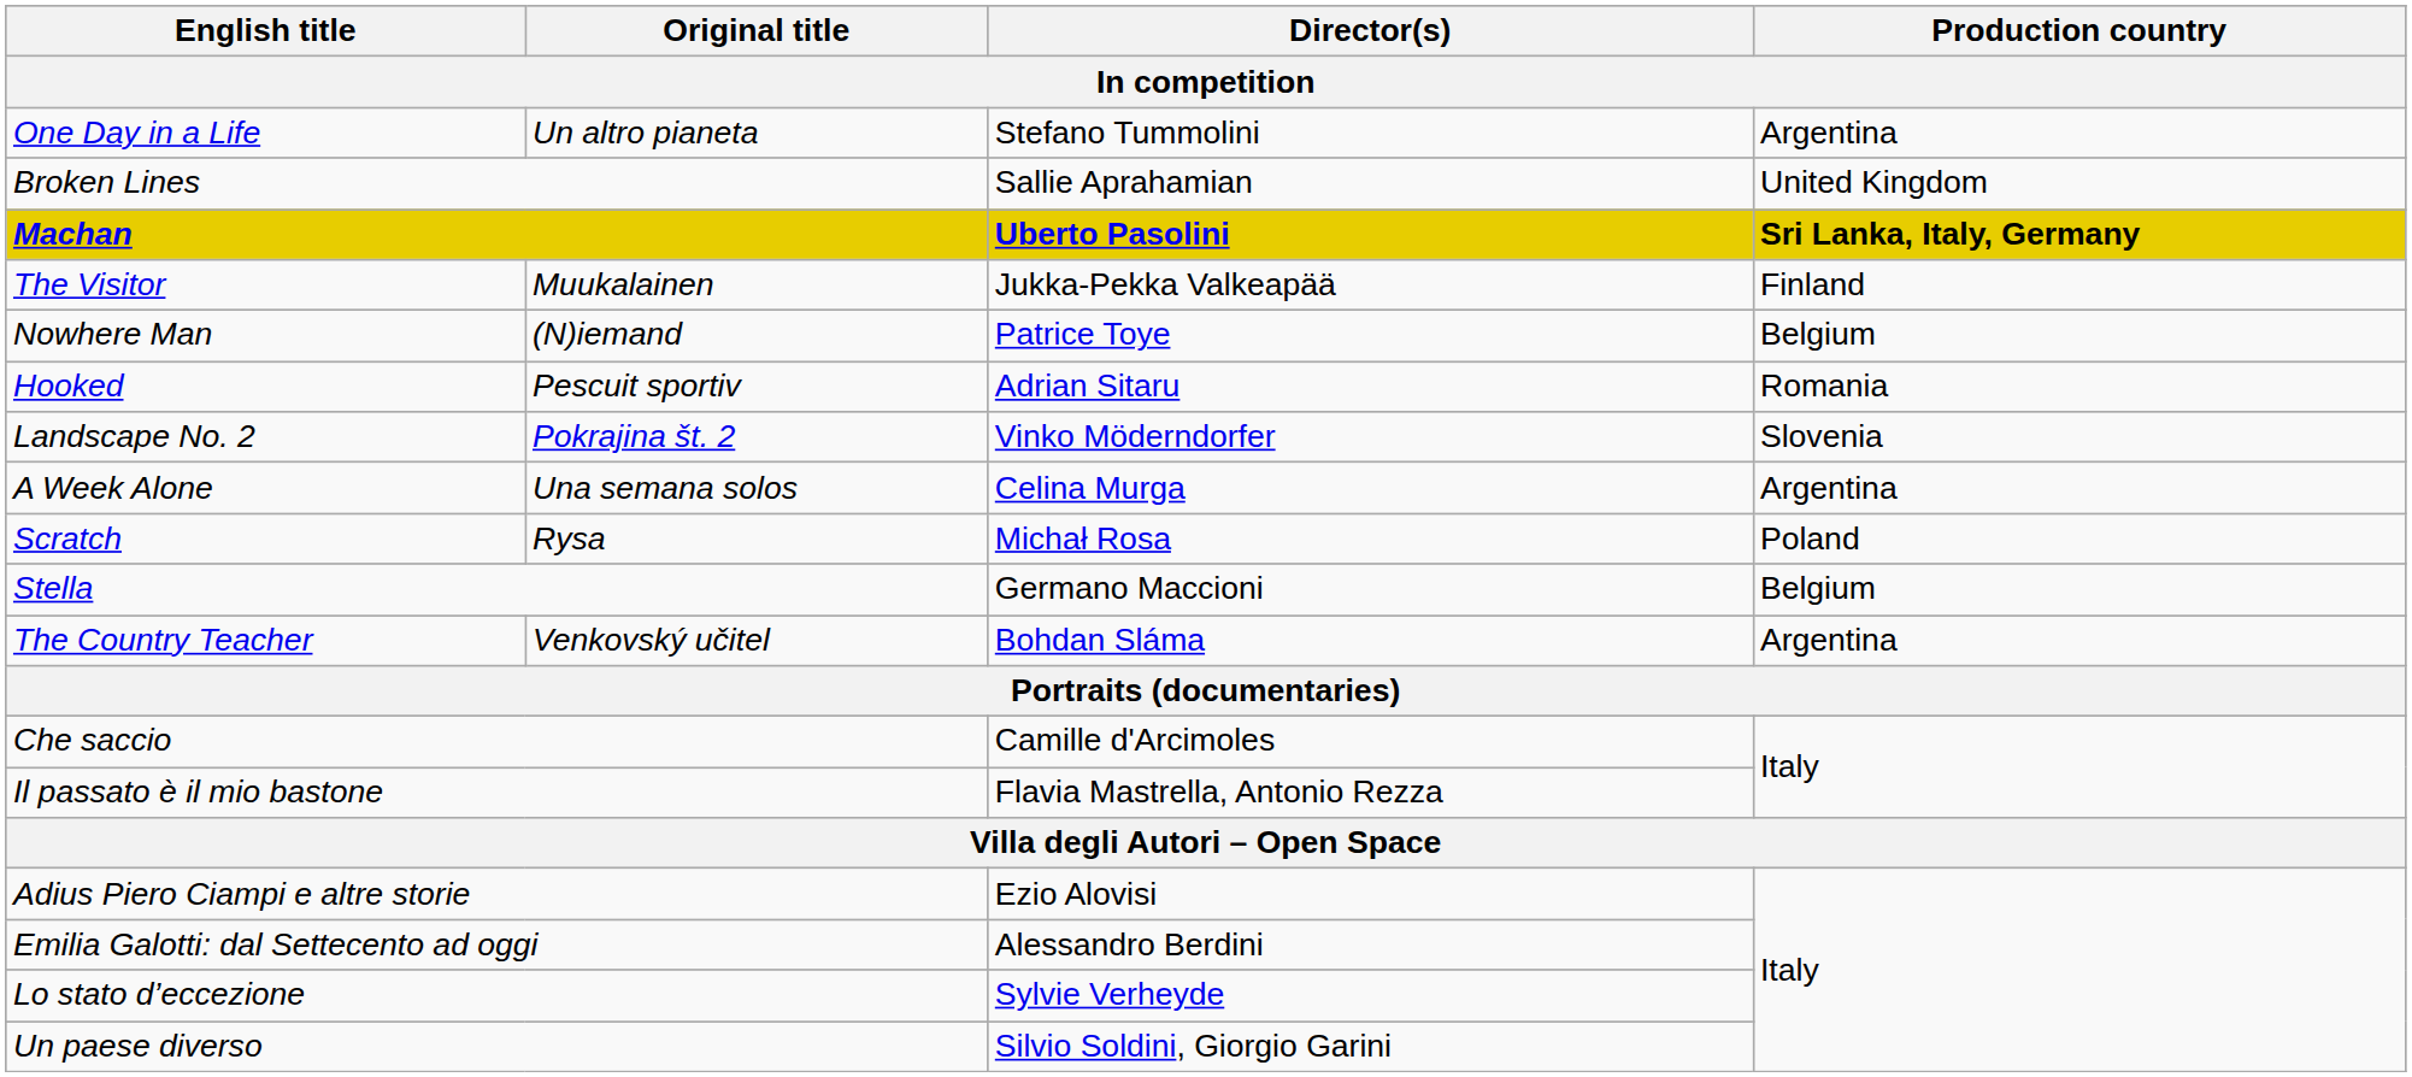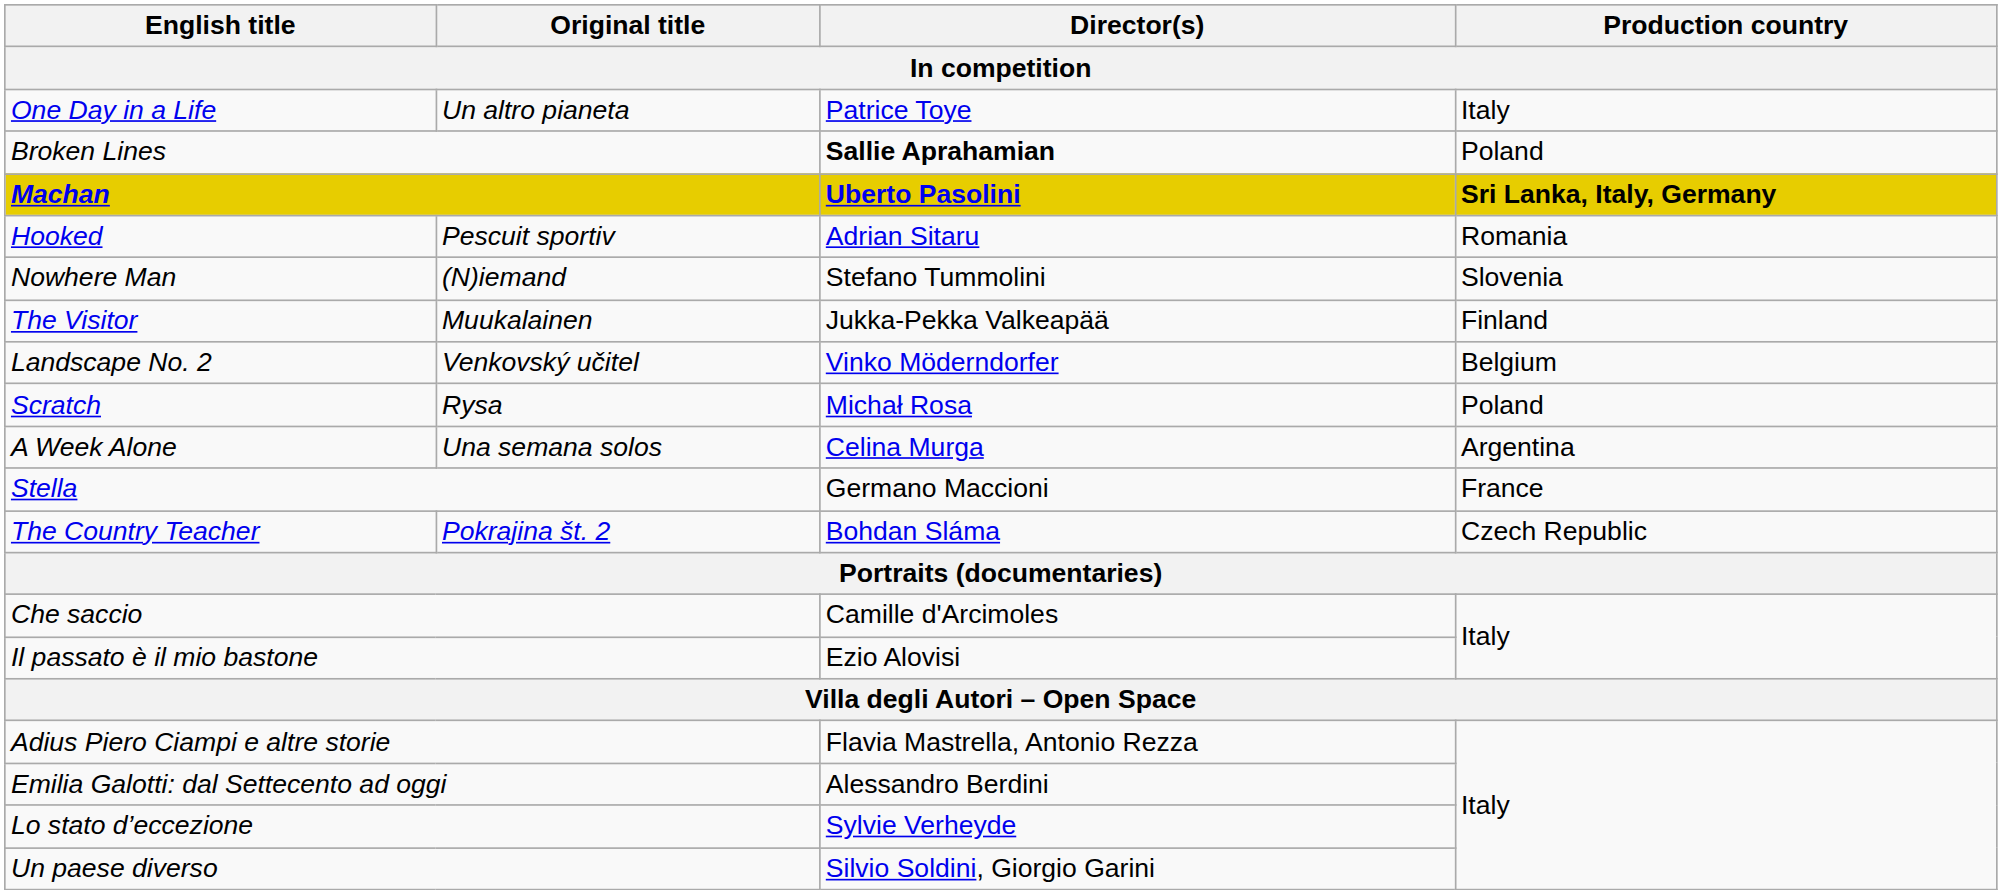One Day in a Life | Director(s): Stefano Tummolini -> Patrice Toye
One Day in a Life | Production country: Argentina -> Italy
Broken Lines | Director(s): normal -> bold
Broken Lines | Production country: United Kingdom -> Poland
rows swapped: The Visitor <-> Hooked
Nowhere Man | Director(s): Patrice Toye -> Stefano Tummolini
Nowhere Man | Production country: Belgium -> Slovenia
Landscape No. 2 | Original title: Pokrajina št. 2 -> Venkovský učitel
Landscape No. 2 | Production country: Slovenia -> Belgium
rows swapped: Scratch <-> A Week Alone
Stella | Production country: Belgium -> France
The Country Teacher | Original title: Venkovský učitel -> Pokrajina št. 2
The Country Teacher | Production country: Argentina -> Czech Republic
Il passato è il mio bastone | Director(s): Flavia Mastrella, Antonio Rezza -> Ezio Alovisi
Adius Piero Ciampi e altre storie | Director(s): Ezio Alovisi -> Flavia Mastrella, Antonio Rezza
